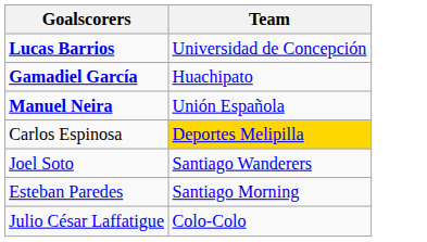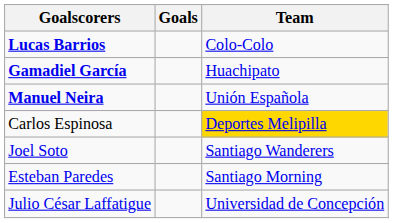+ column: Goals
Lucas Barrios | Team: Universidad de Concepción -> Colo-Colo
Julio César Laffatigue | Team: Colo-Colo -> Universidad de Concepción
